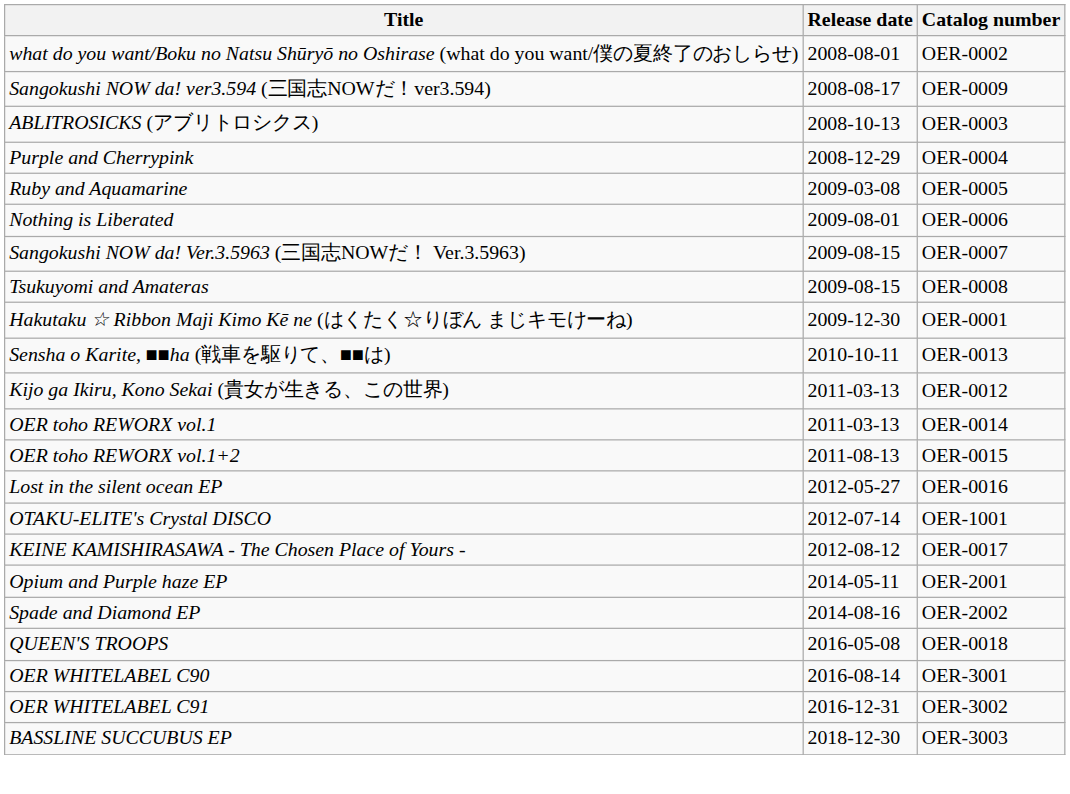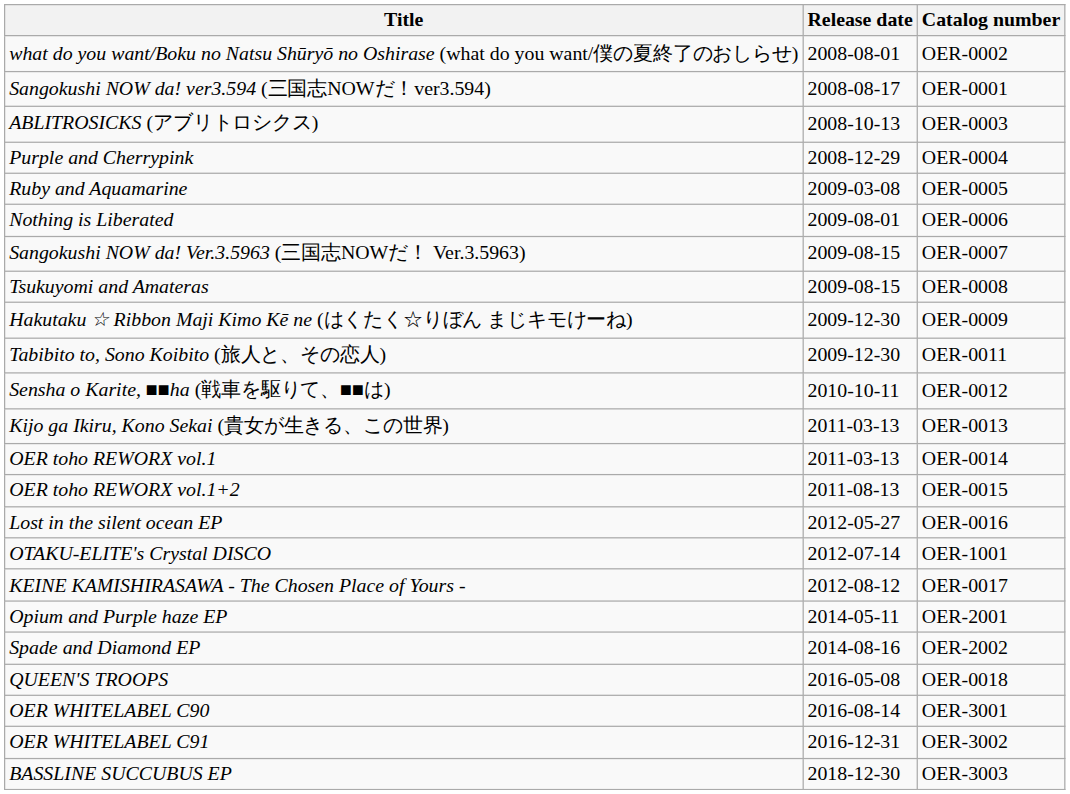Sangokushi NOW da! ver3.594 (三国志NOWだ！ver3.594) | Catalog number: OER-0009 -> OER-0001
Hakutaku ☆ Ribbon Maji Kimo Kē ne (はくたく☆りぼん まじキモけーね) | Catalog number: OER-0001 -> OER-0009
+ row: Tabibito to, Sono Koibito (旅人と、その恋人) | 2009-12-30 | OER-0011
Sensha o Karite, ■■ha (戦車を駆りて、■■は) | Catalog number: OER-0013 -> OER-0012
Kijo ga Ikiru, Kono Sekai (貴女が生きる、この世界) | Catalog number: OER-0012 -> OER-0013
